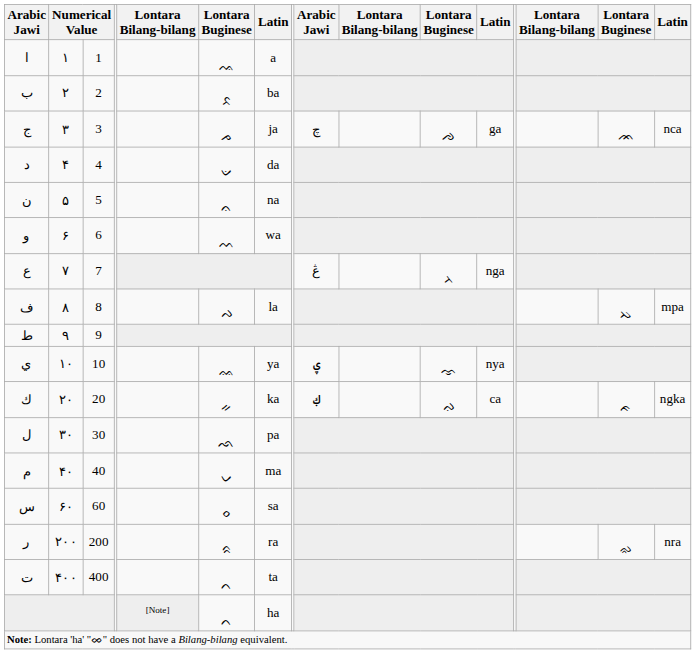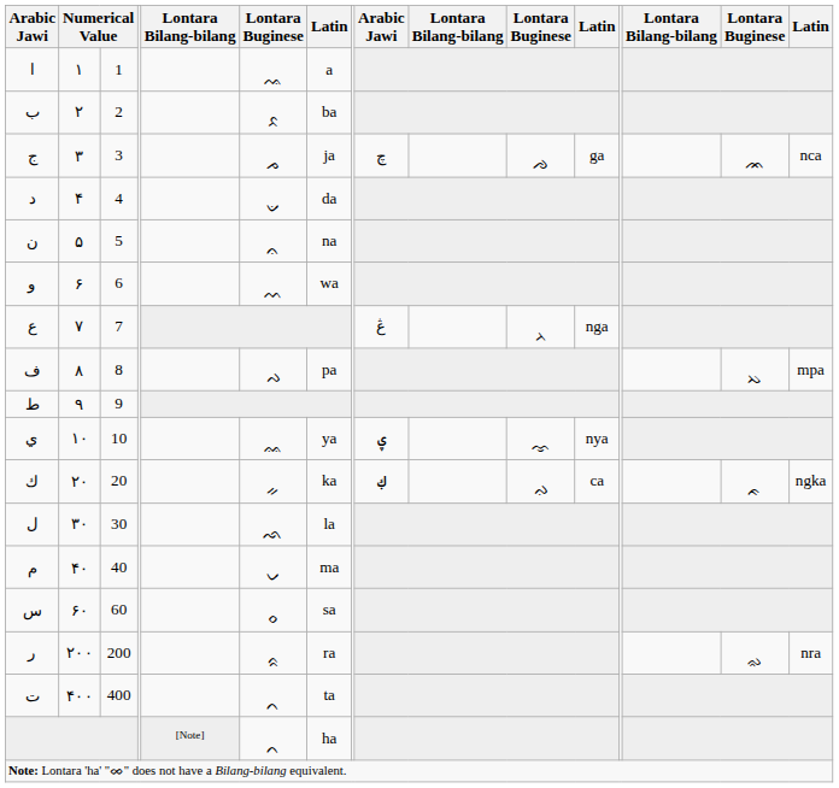ف | column 7: la -> pa
ل | column 7: pa -> la
